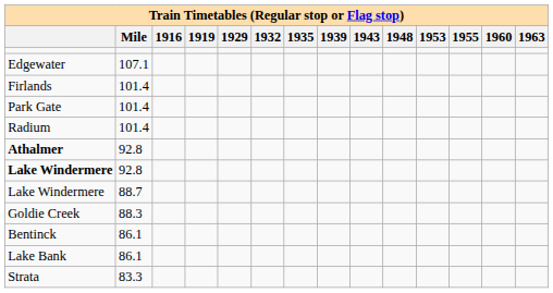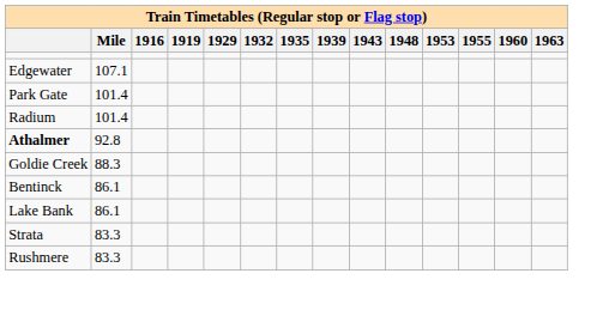- row: Firlands | 101.4
- row: Lake Windermere | 92.8
- row: Lake Windermere | 88.7
+ row: Rushmere | 83.3
